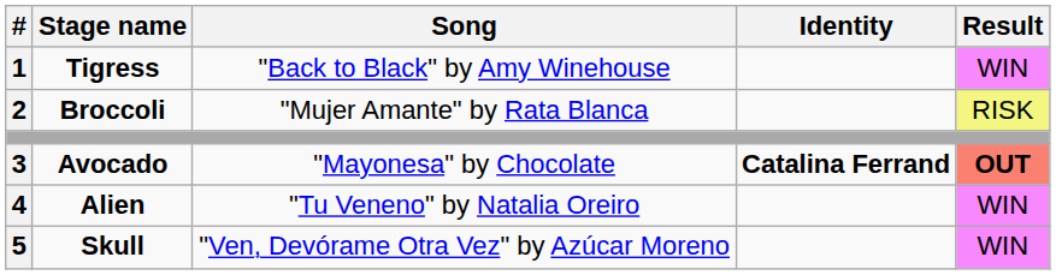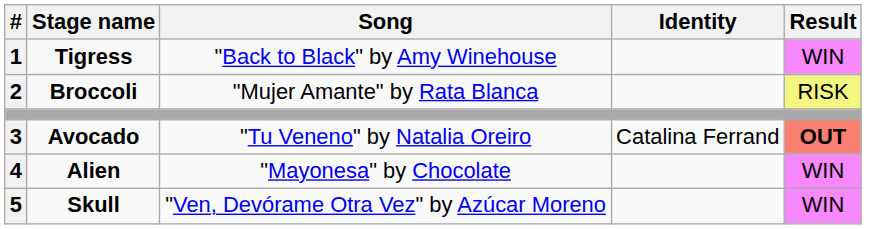Avocado | Song: "Mayonesa" by Chocolate -> "Tu Veneno" by Natalia Oreiro
Avocado | Identity: bold -> normal
Alien | Song: "Tu Veneno" by Natalia Oreiro -> "Mayonesa" by Chocolate
